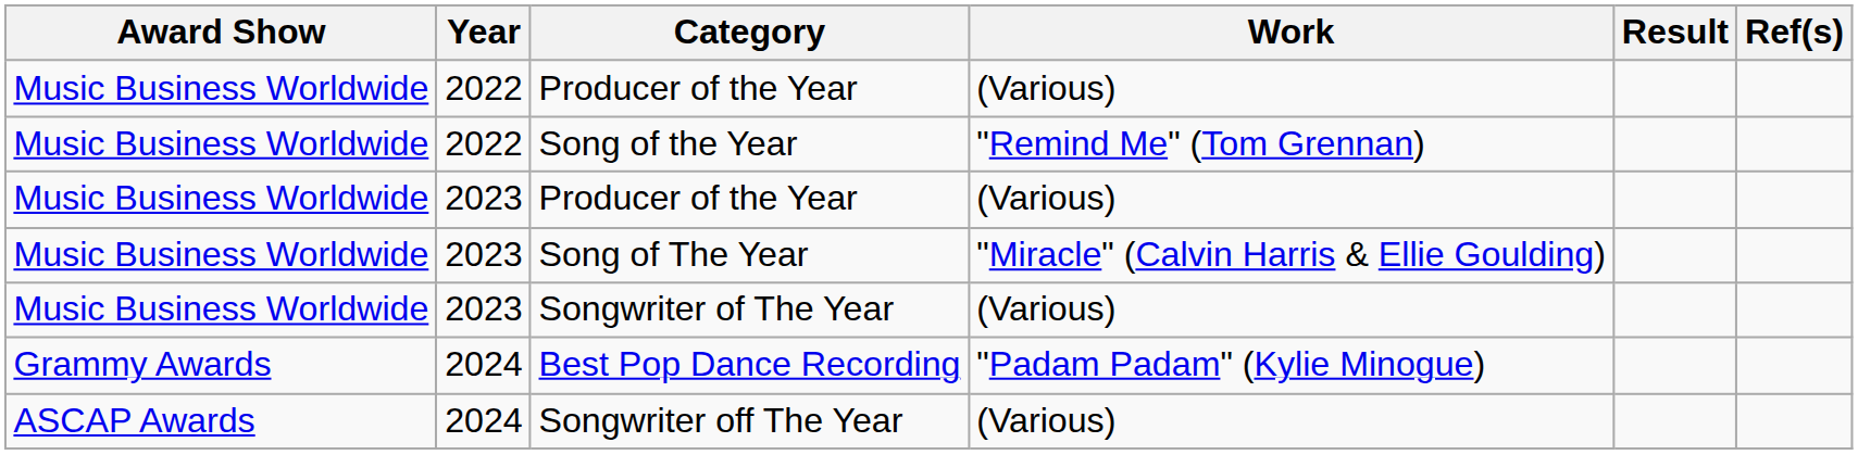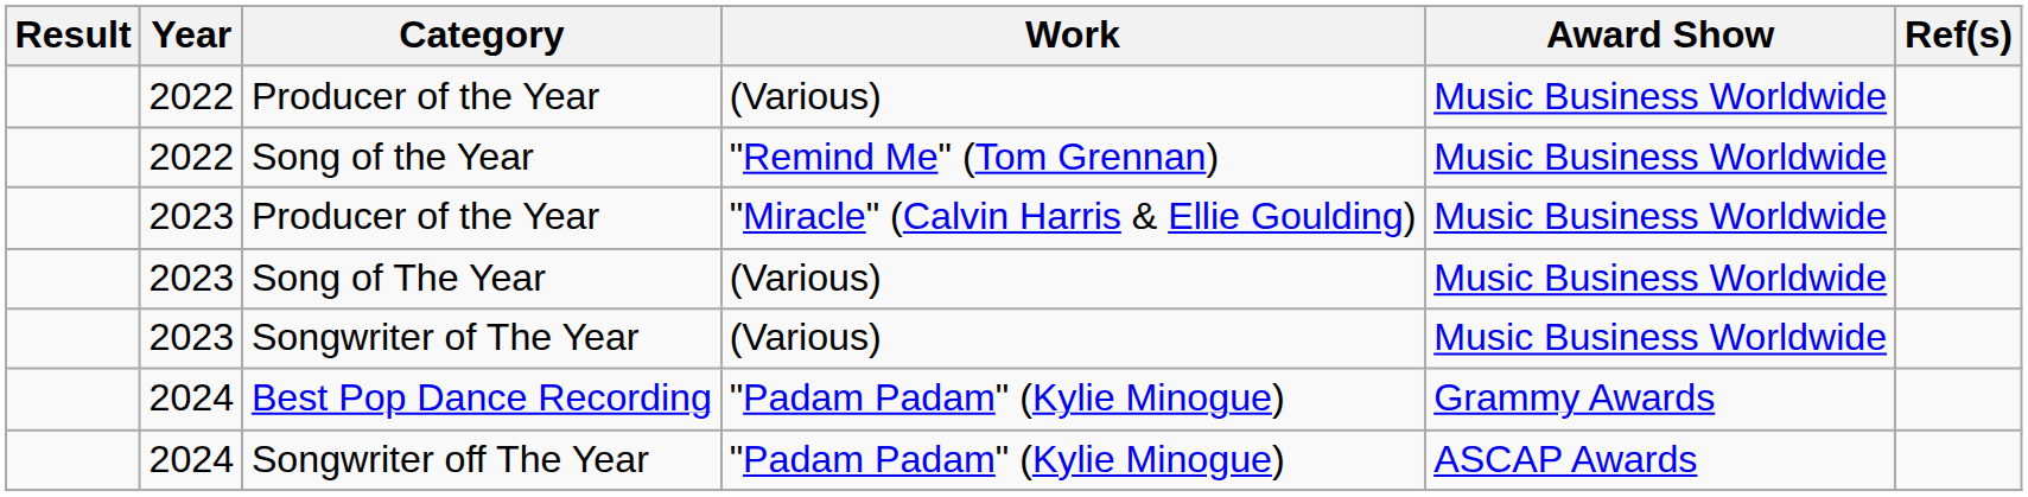columns swapped: Award Show <-> Result
2023 / Producer of the Year | Work: (Various) -> "Miracle" (Calvin Harris & Ellie Goulding)
Song of The Year | Work: "Miracle" (Calvin Harris & Ellie Goulding) -> (Various)
Songwriter off The Year | Work: (Various) -> "Padam Padam" (Kylie Minogue)
